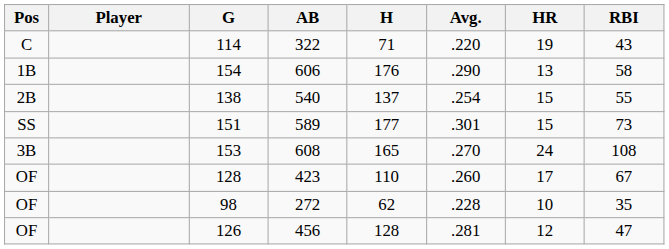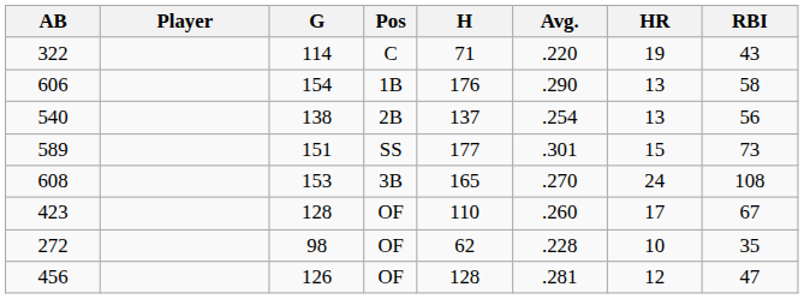columns swapped: Pos <-> AB
138 | HR: 15 -> 13
138 | RBI: 55 -> 56
